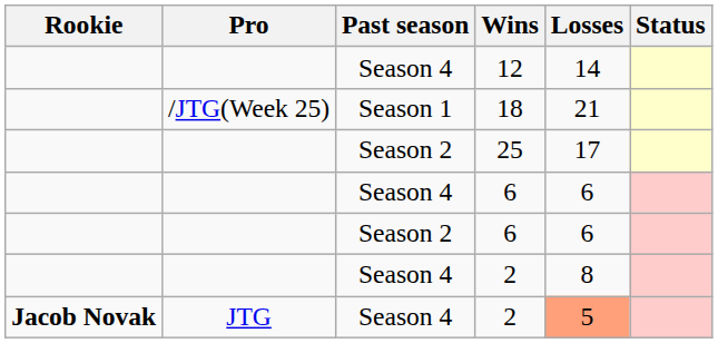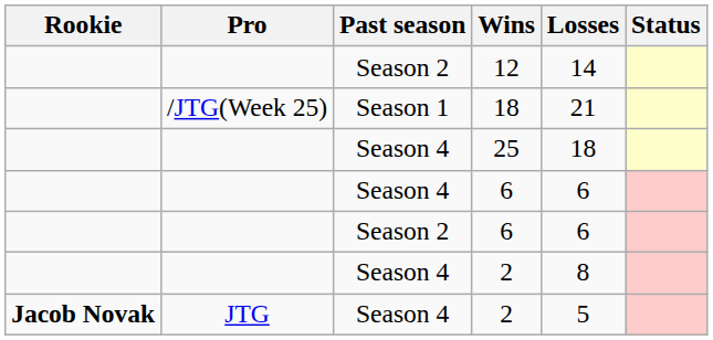12 | Past season: Season 4 -> Season 2
25 | Past season: Season 2 -> Season 4
25 | Losses: 17 -> 18
JTG / 2 | Losses: lightsalmon background -> no background
